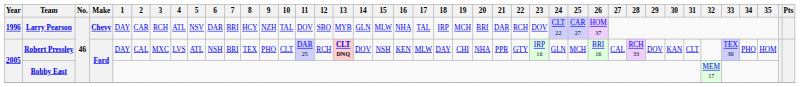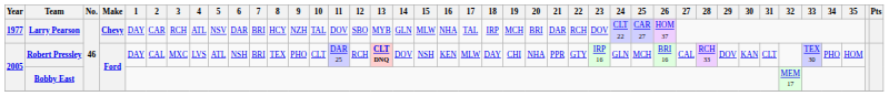Larry Pearson | Year: 1996 -> 1977
